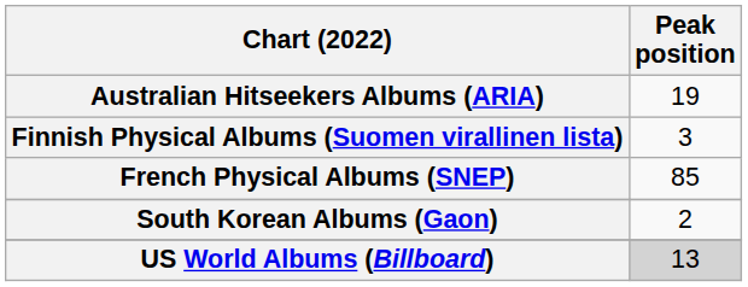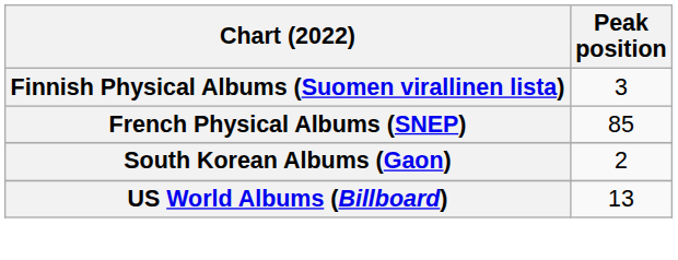- row: Australian Hitseekers Albums (ARIA) | 19
US World Albums (Billboard) | Peak position: lightgrey background -> no background
